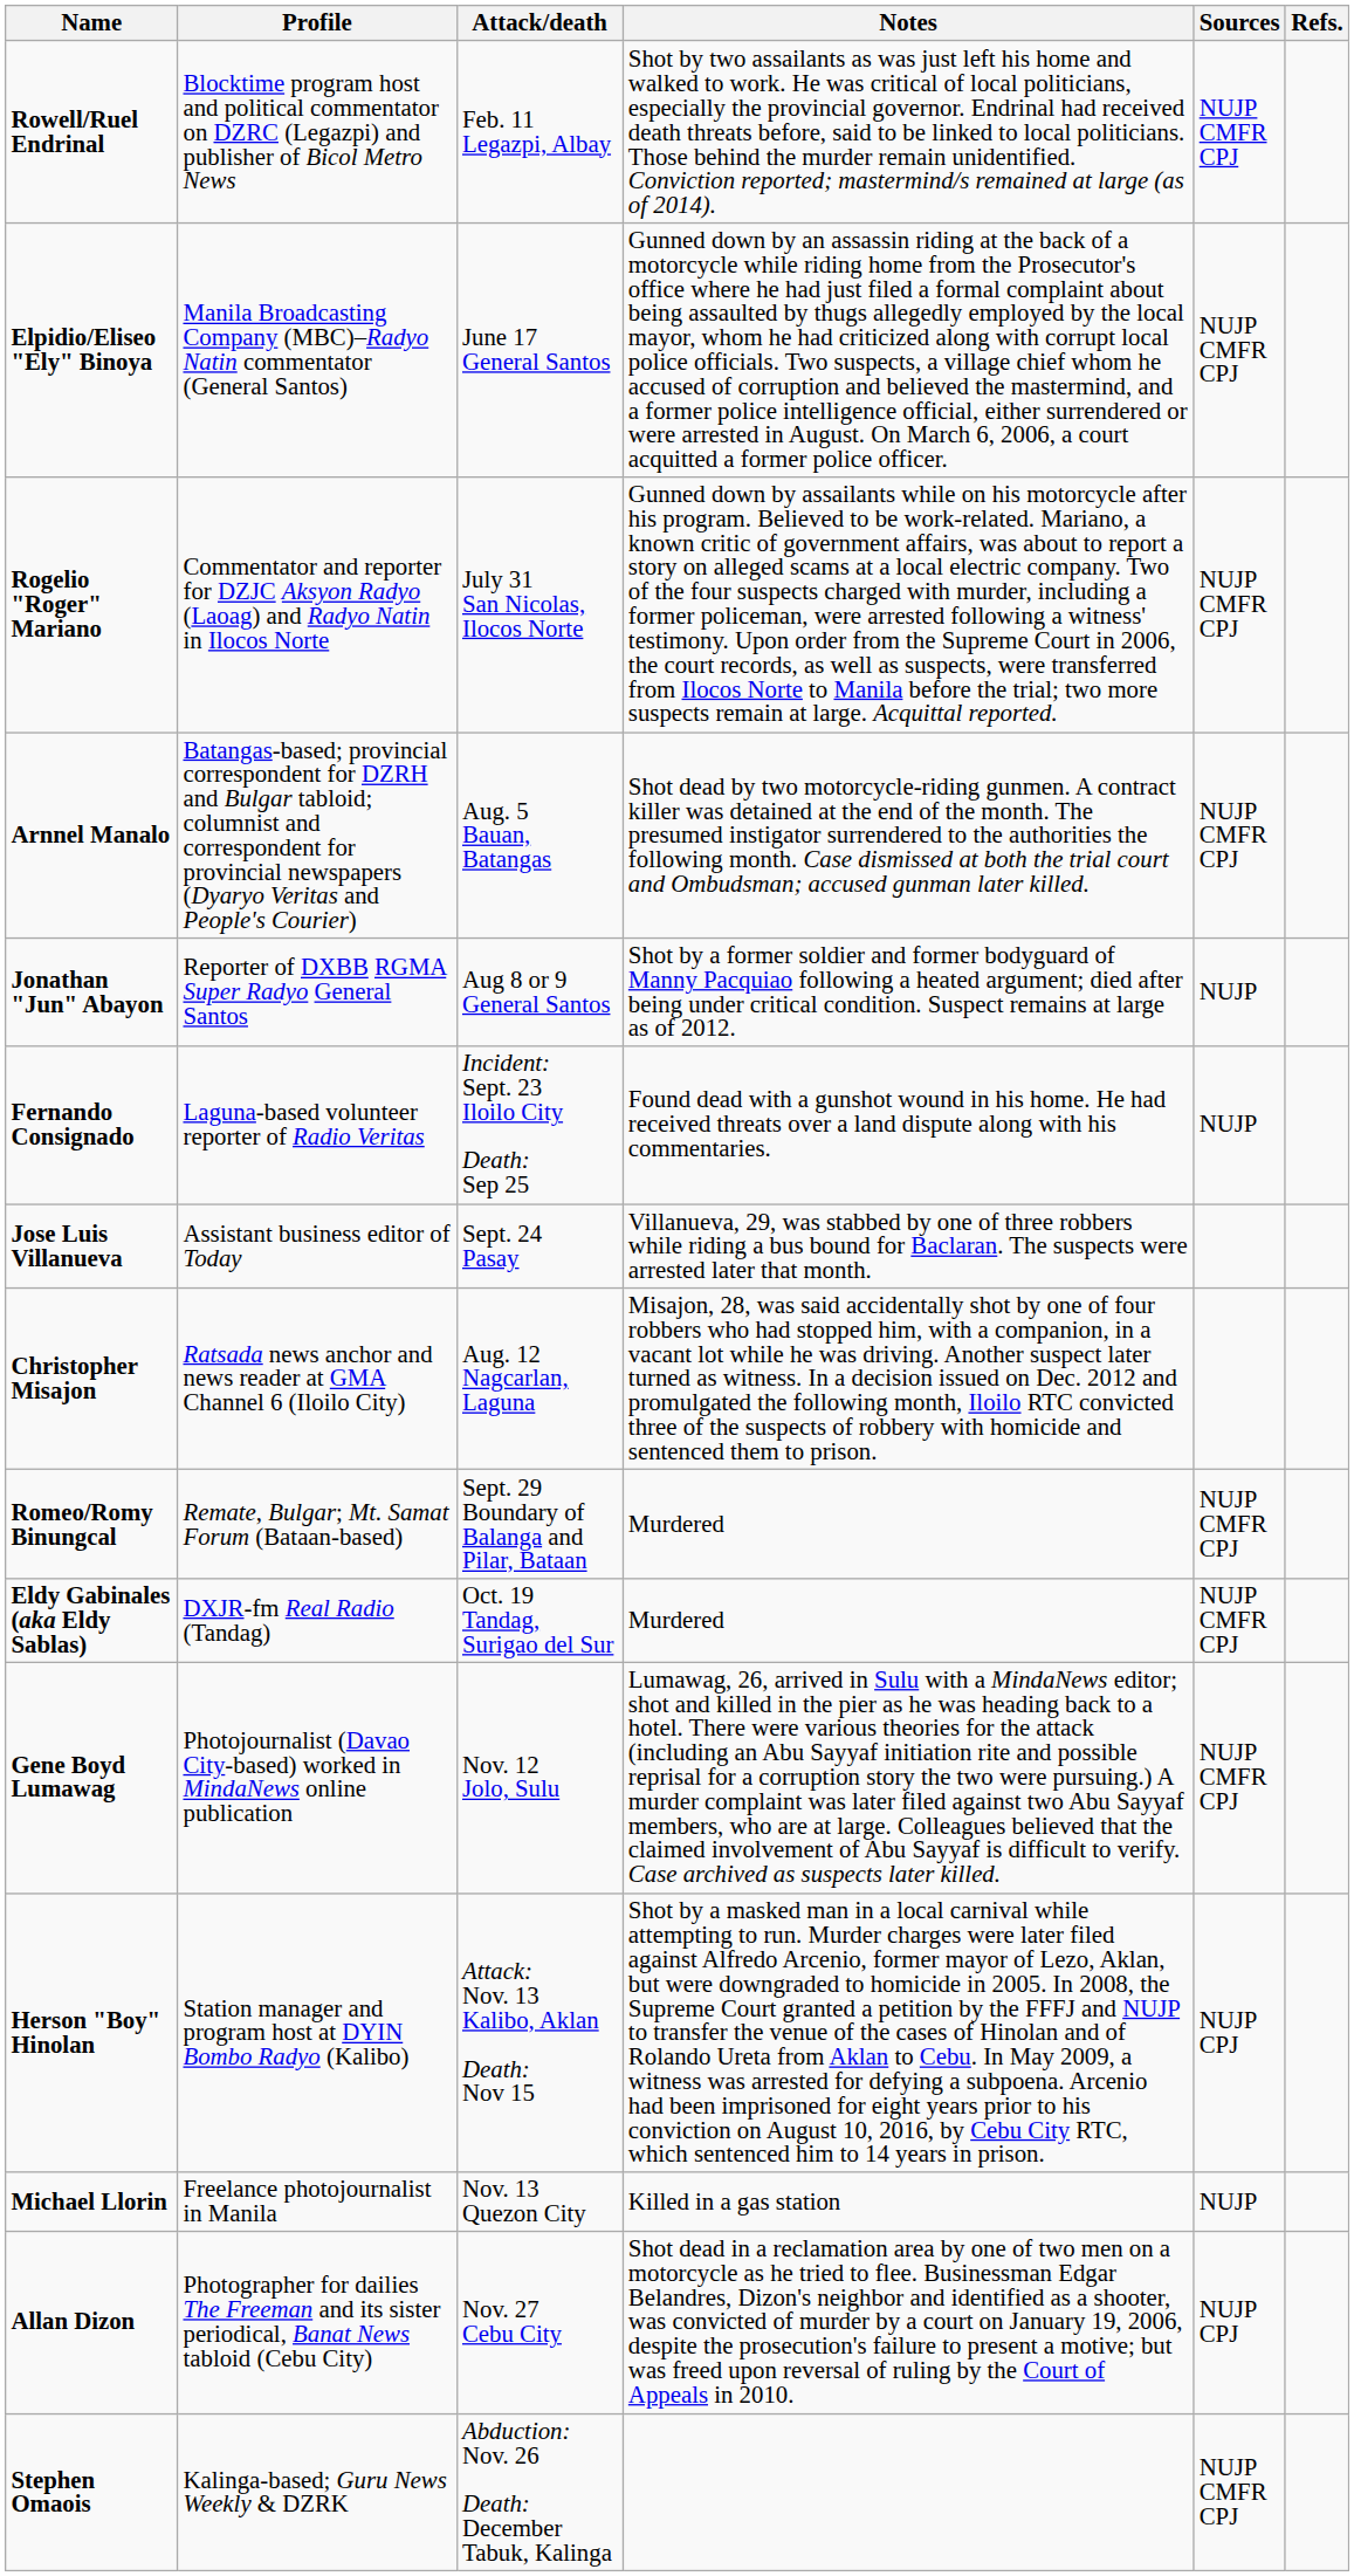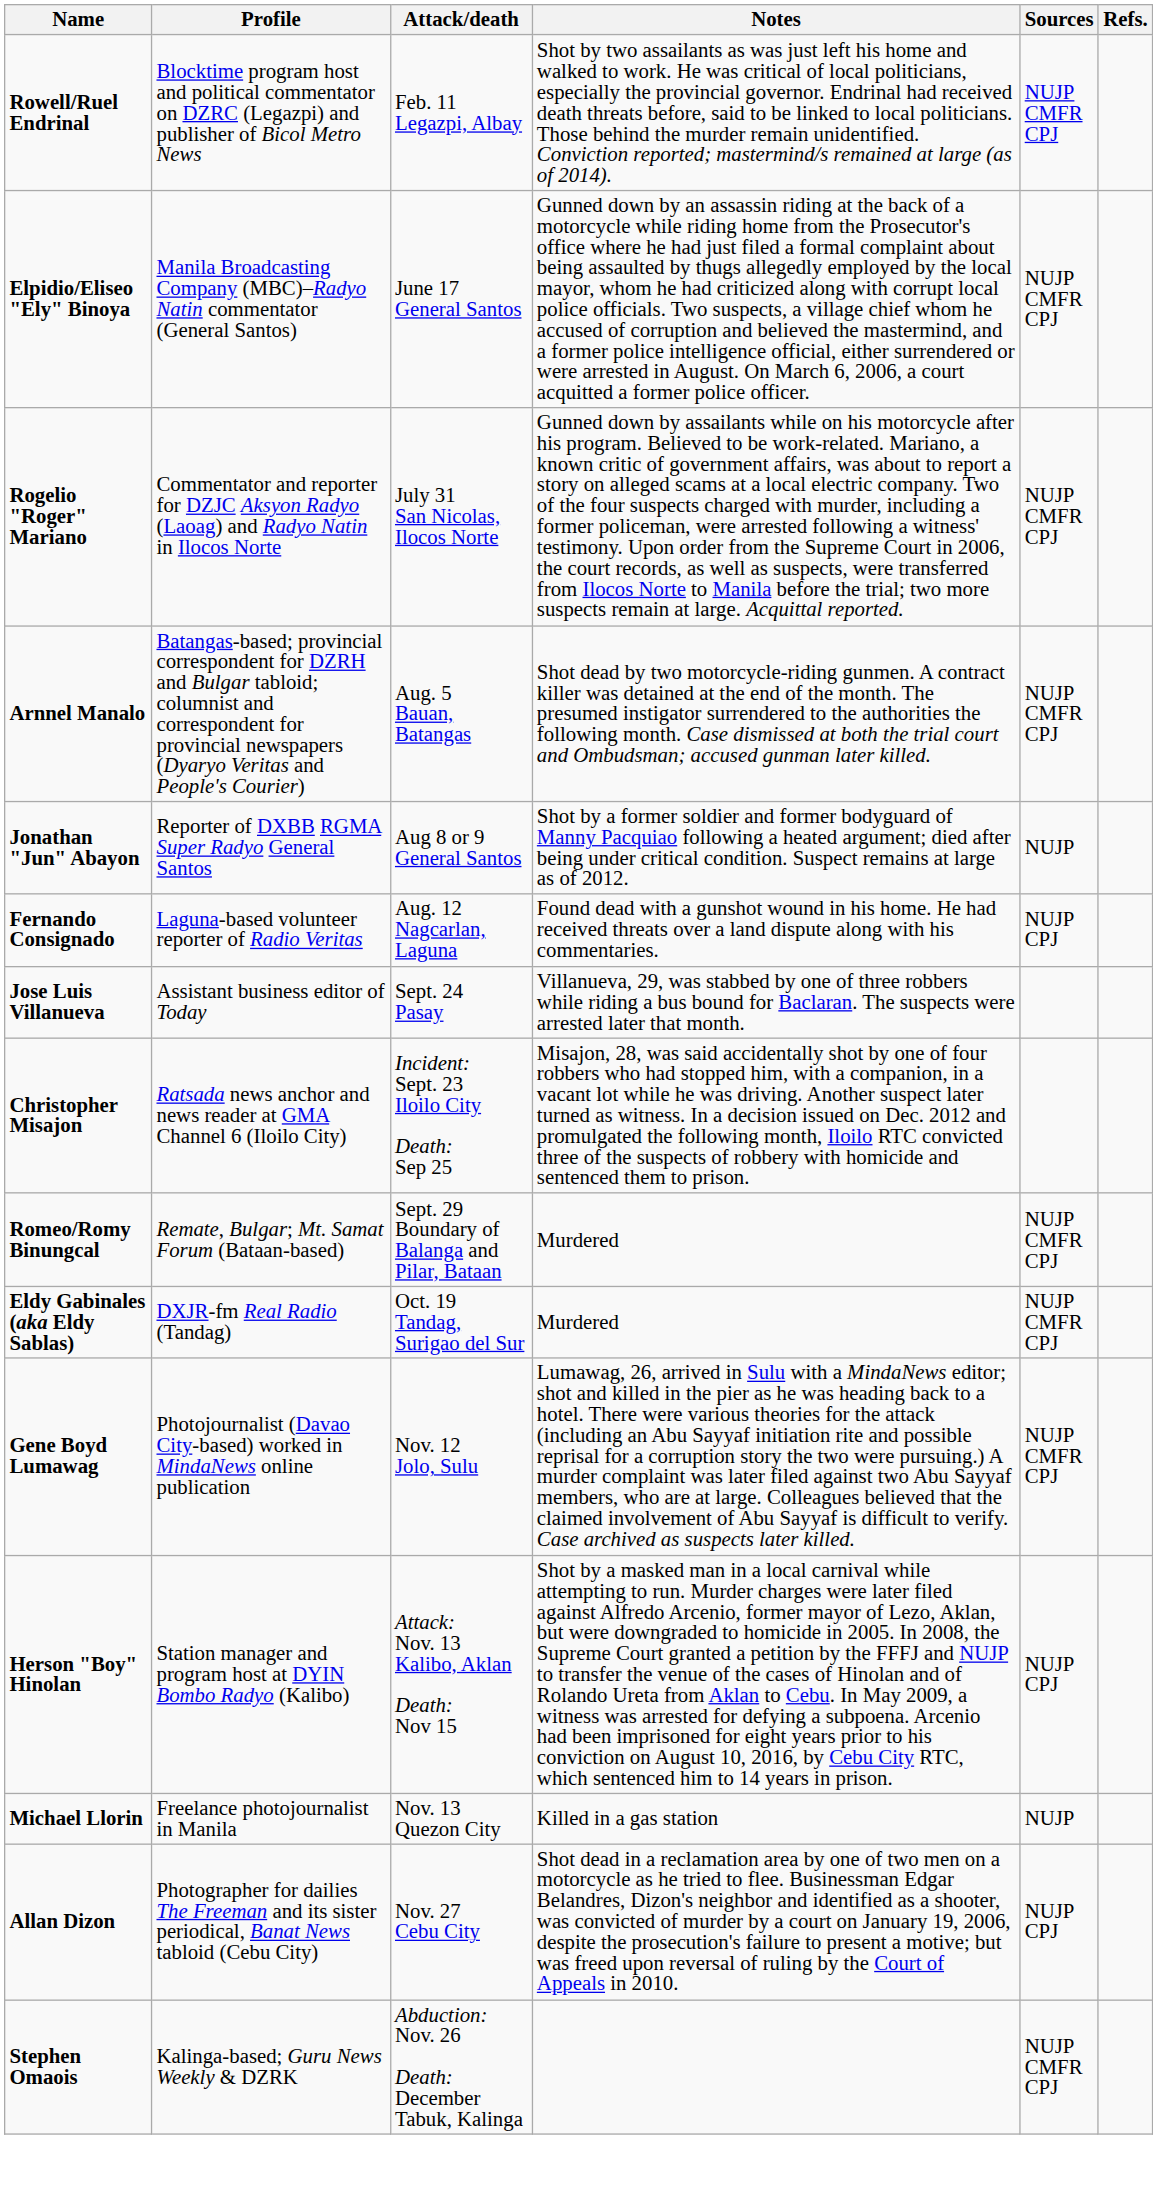Fernando Consignado | Attack/death: Incident: Sept. 23 Iloilo City Death: Sep 25 -> Aug. 12 Nagcarlan, Laguna
Fernando Consignado | Sources: NUJP -> NUJP CPJ
Christopher Misajon | Attack/death: Aug. 12 Nagcarlan, Laguna -> Incident: Sept. 23 Iloilo City Death: Sep 25
